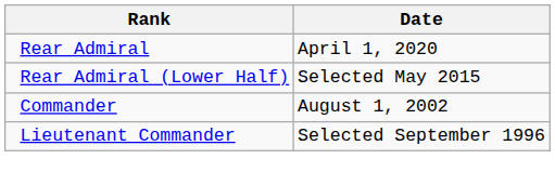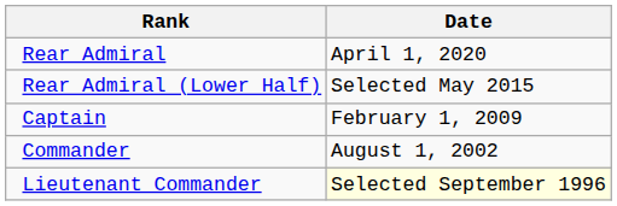+ row: Captain | February 1, 2009
Lieutenant Commander | Date: no background -> lightyellow background
